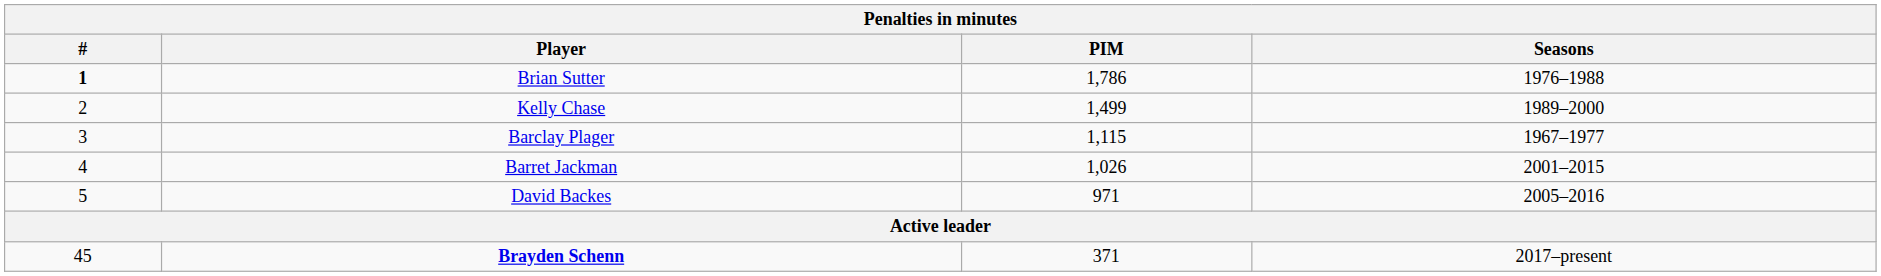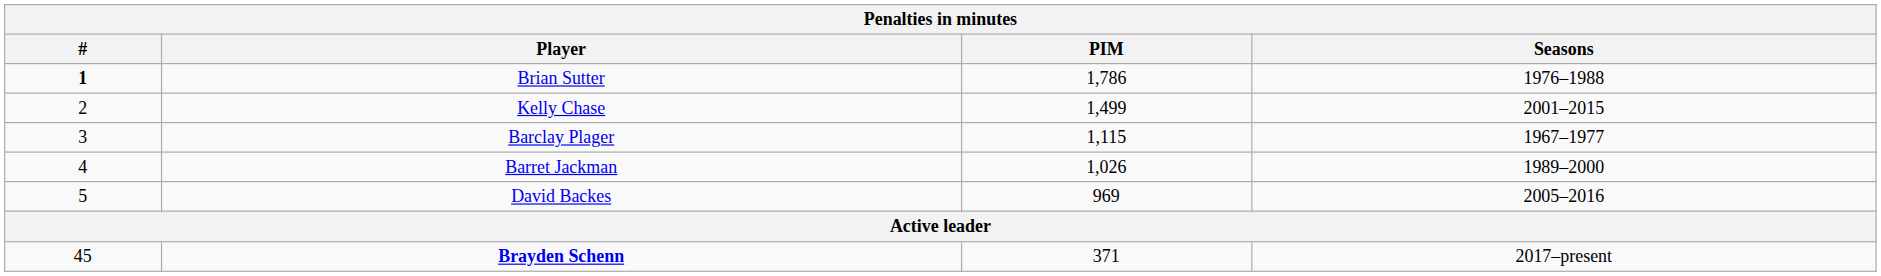Kelly Chase | Seasons: 1989–2000 -> 2001–2015
Barret Jackman | Seasons: 2001–2015 -> 1989–2000
David Backes | PIM: 971 -> 969
